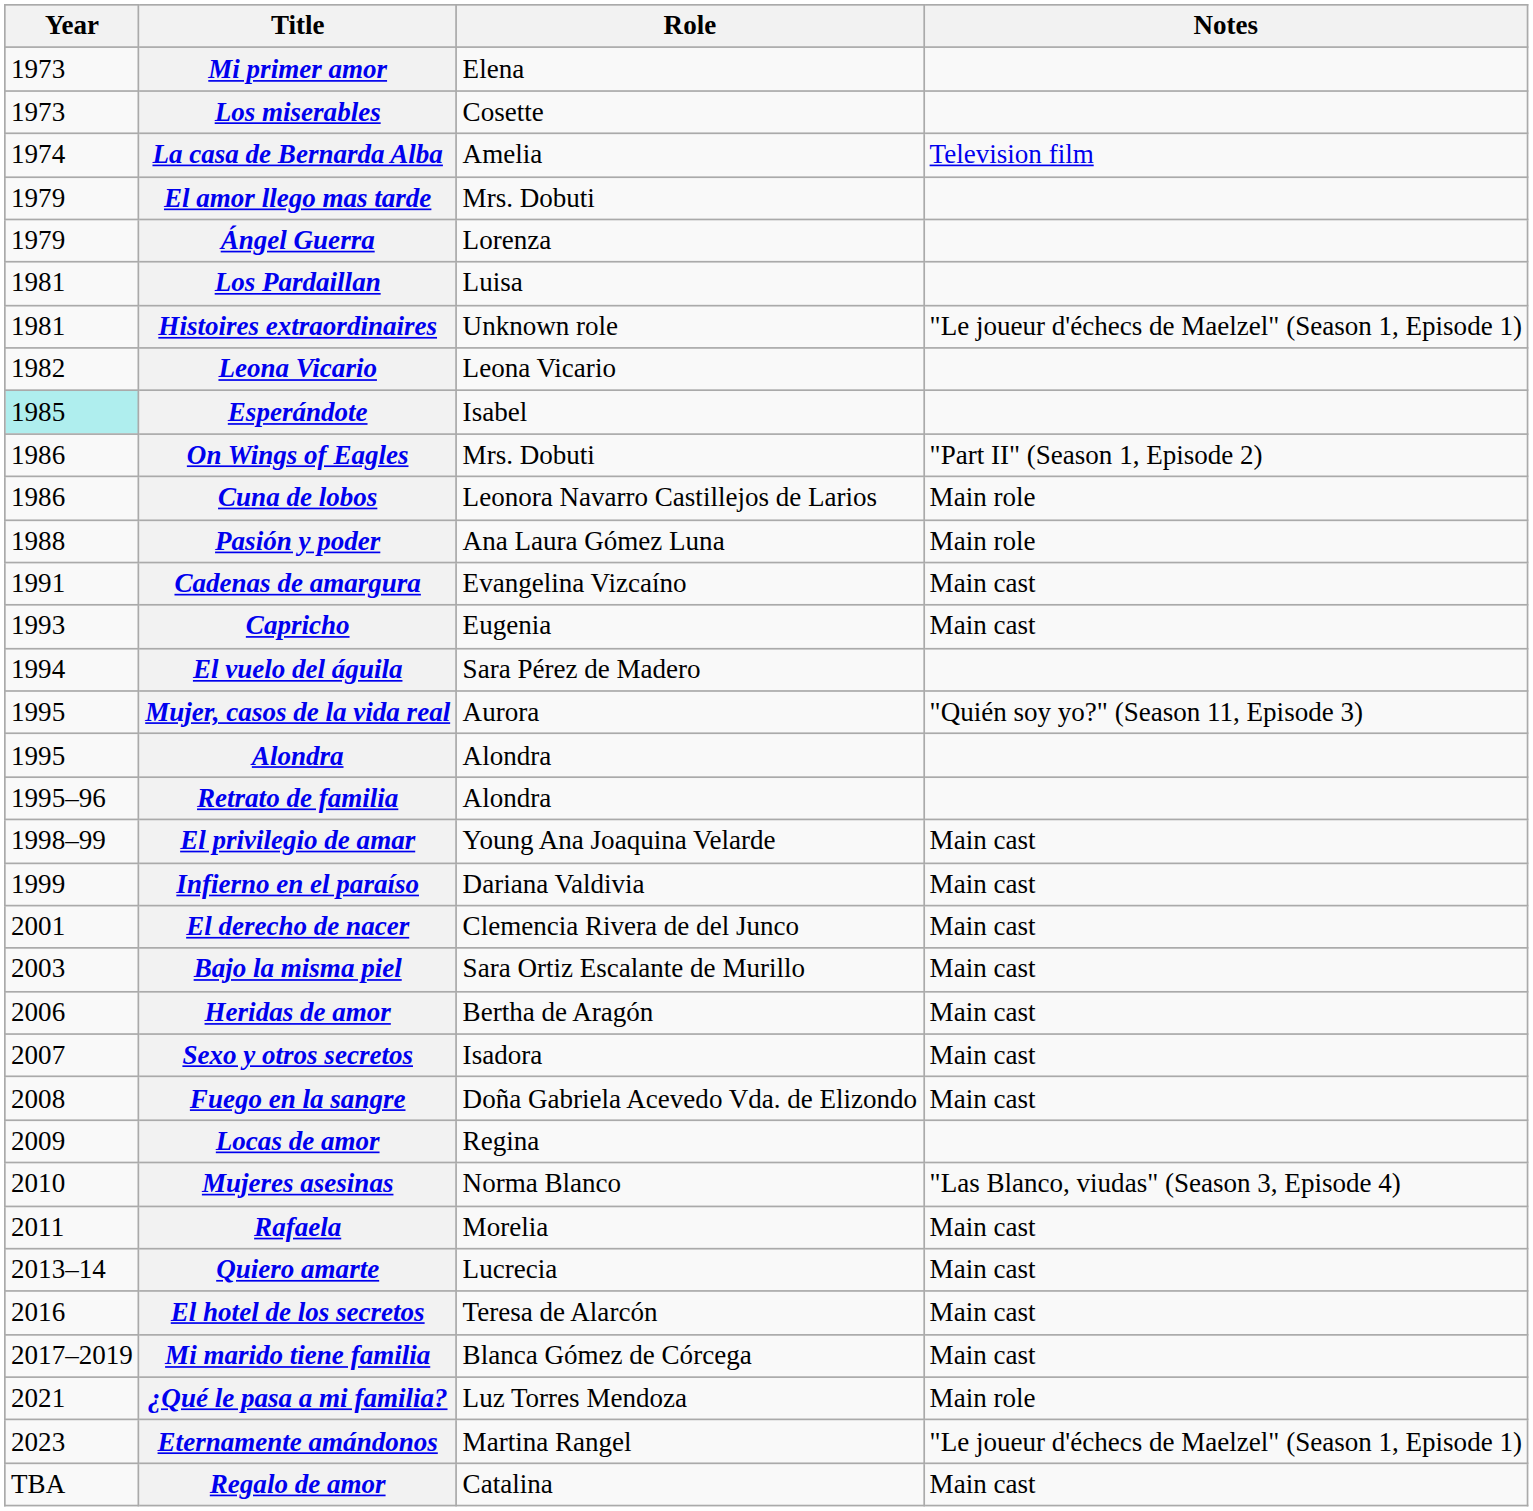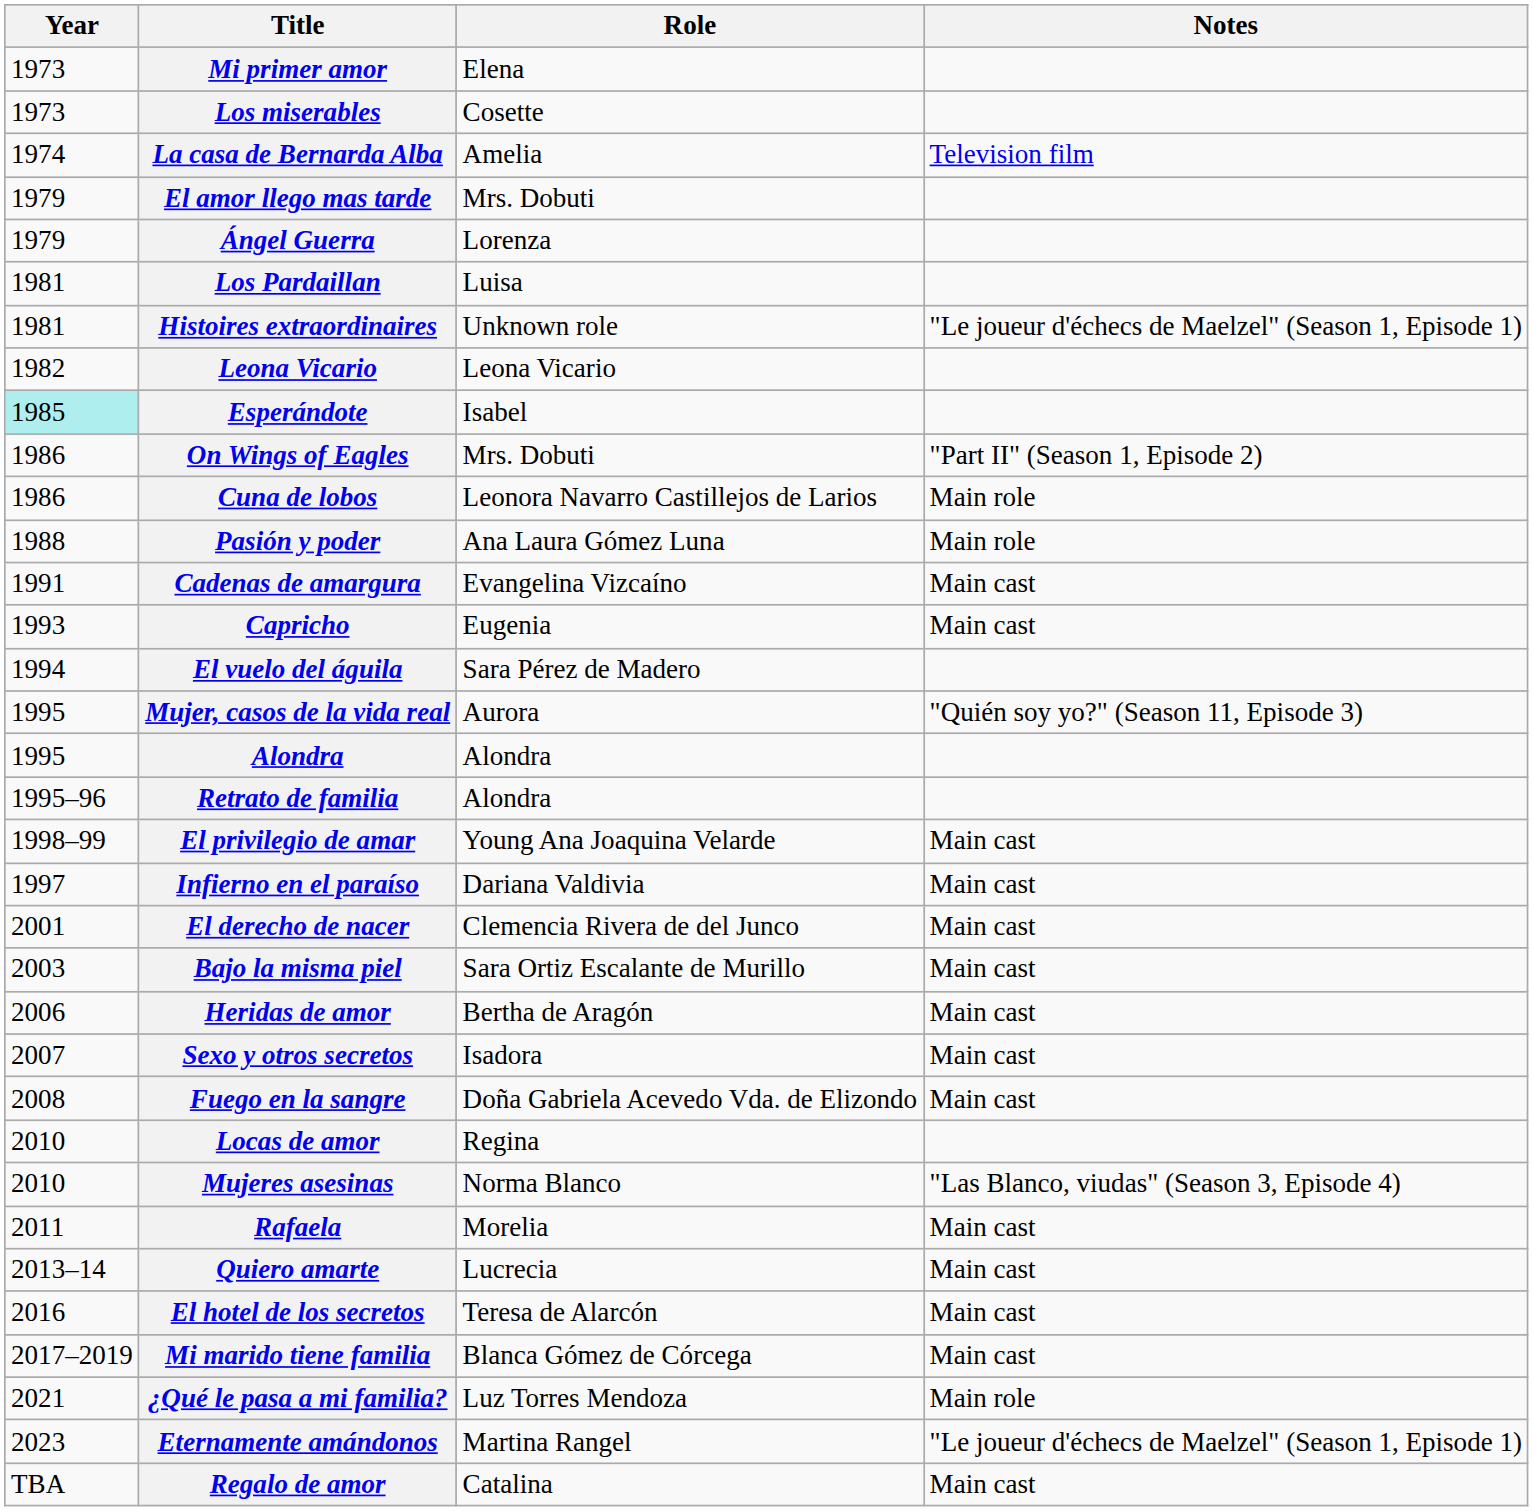Infierno en el paraíso | Year: 1999 -> 1997
Locas de amor | Year: 2009 -> 2010
